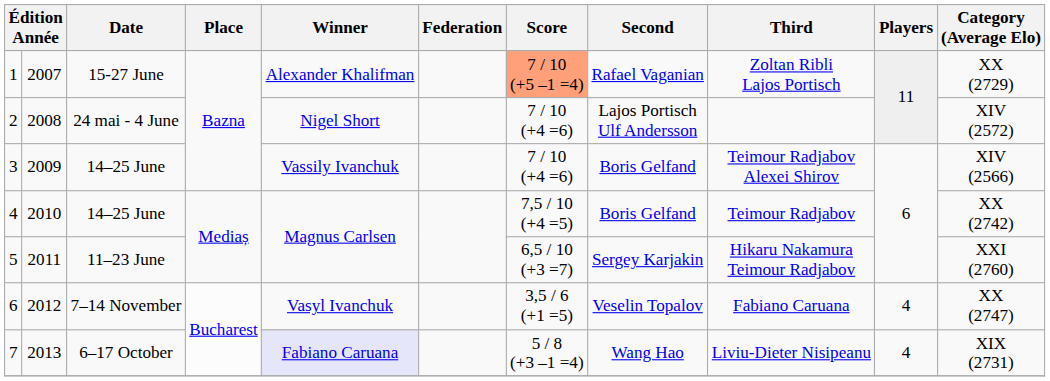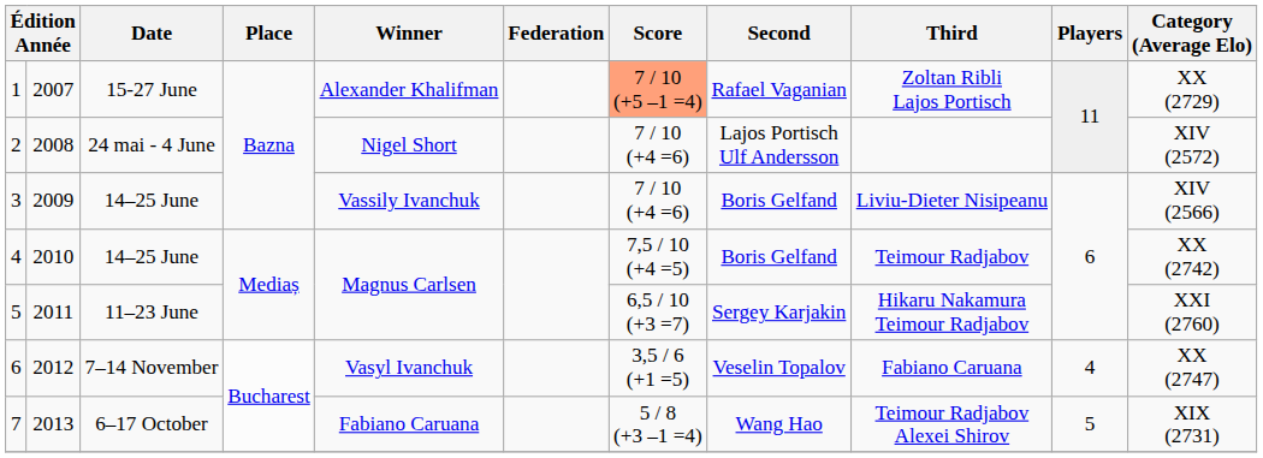3 | Third: Teimour Radjabov Alexei Shirov -> Liviu-Dieter Nisipeanu
7 | Winner: lavender background -> no background
7 | Third: Liviu-Dieter Nisipeanu -> Teimour Radjabov Alexei Shirov
7 | Players: 4 -> 5
